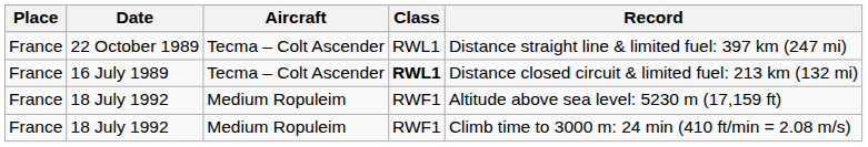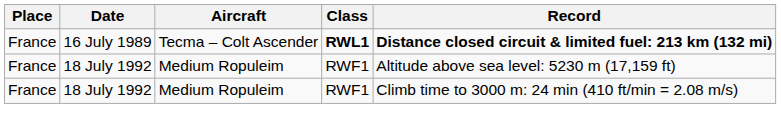- row: France | 22 October 1989 | Tecma – Colt Ascender | RWL1 | Distance straight line & limited fuel: 397 km (247 mi)
16 July 1989 | Record: normal -> bold
